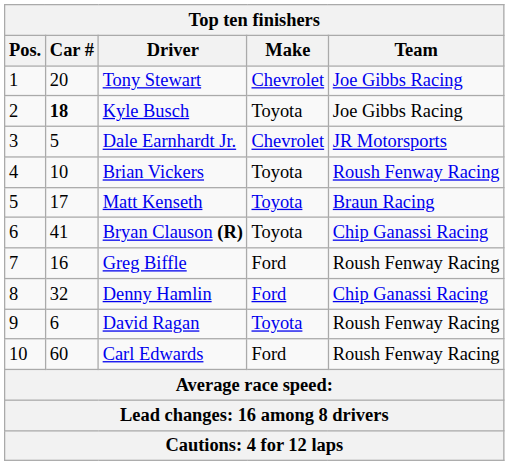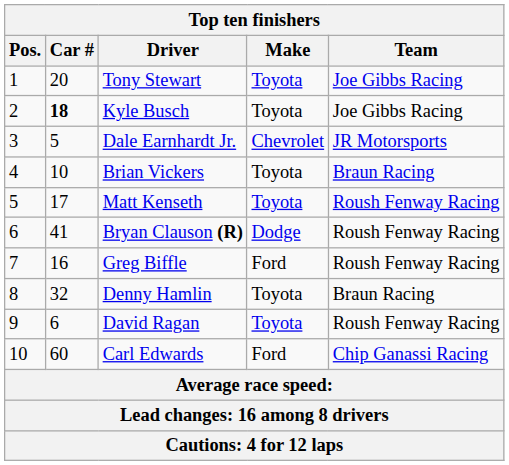Tony Stewart | Make: Chevrolet -> Toyota
Brian Vickers | Team: Roush Fenway Racing -> Braun Racing
Matt Kenseth | Team: Braun Racing -> Roush Fenway Racing
Bryan Clauson (R) | Make: Toyota -> Dodge
Bryan Clauson (R) | Team: Chip Ganassi Racing -> Roush Fenway Racing
Denny Hamlin | Make: Ford -> Toyota
Denny Hamlin | Team: Chip Ganassi Racing -> Braun Racing
Carl Edwards | Team: Roush Fenway Racing -> Chip Ganassi Racing
